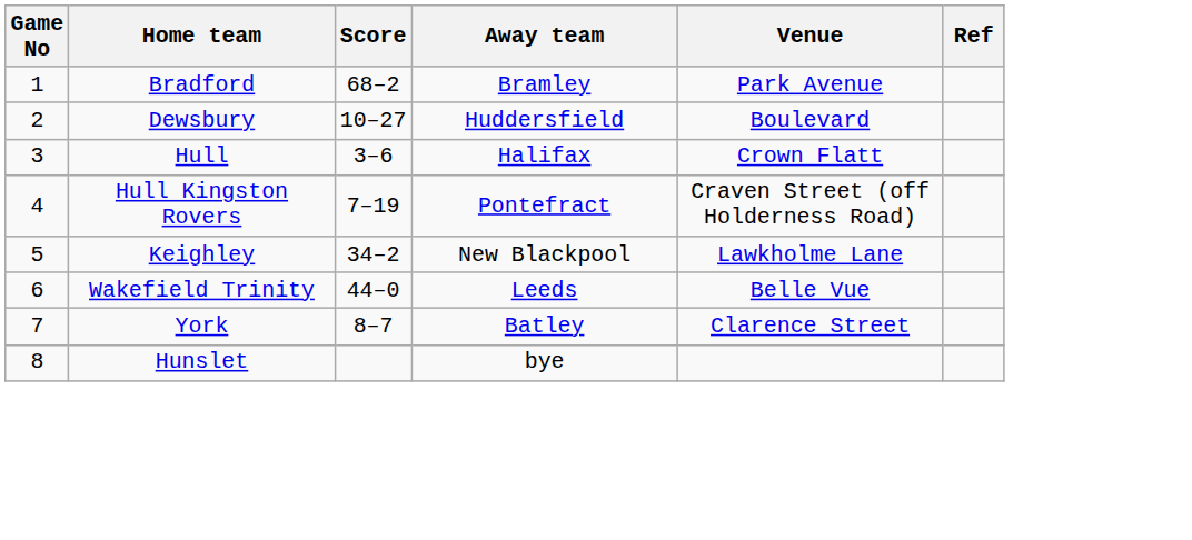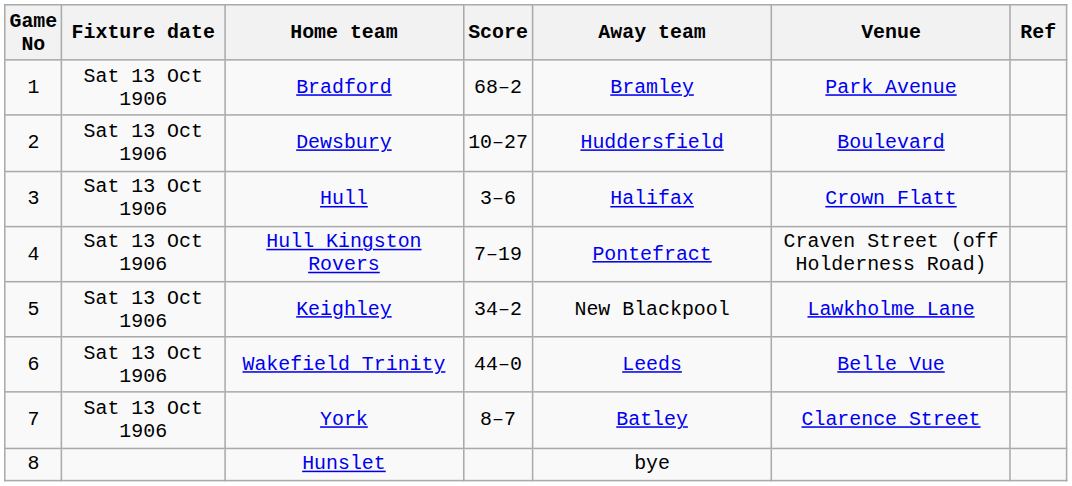+ column: Fixture date | Sat 13 Oct 1906 | Sat 13 Oct 1906 | Sat 13 Oct 1906 | Sat 13 Oct 1906 | Sat 13 Oct 1906 | Sat 13 Oct 1906 | Sat 13 Oct 1906
